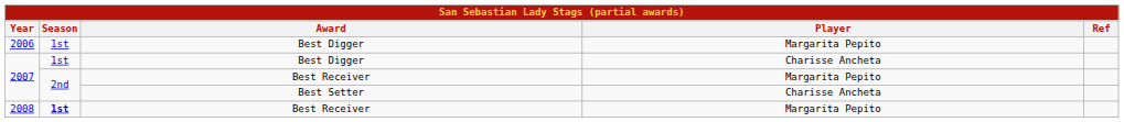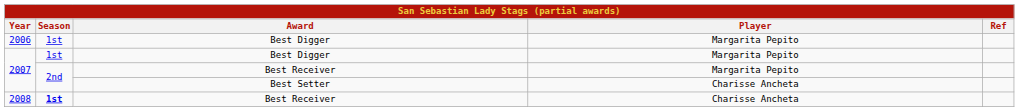2007 / Best Digger | Player: Charisse Ancheta -> Margarita Pepito
2008 | Player: Margarita Pepito -> Charisse Ancheta
